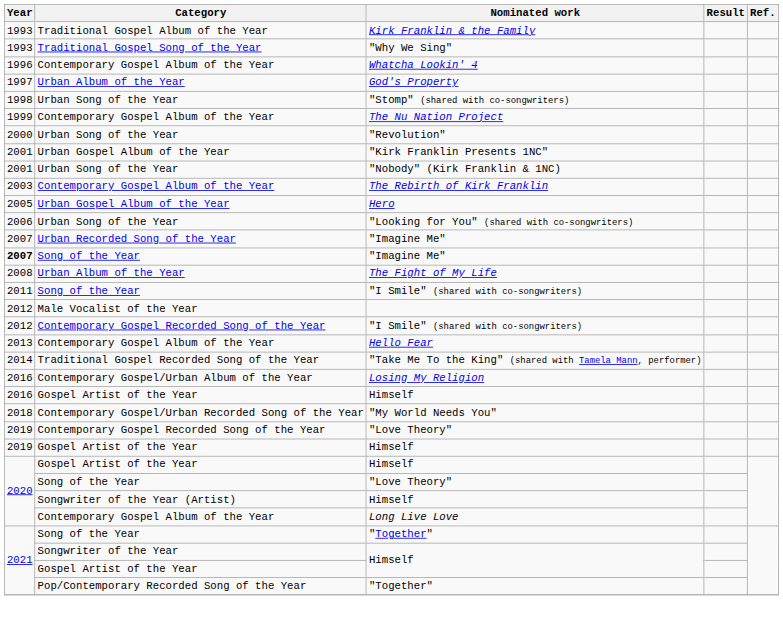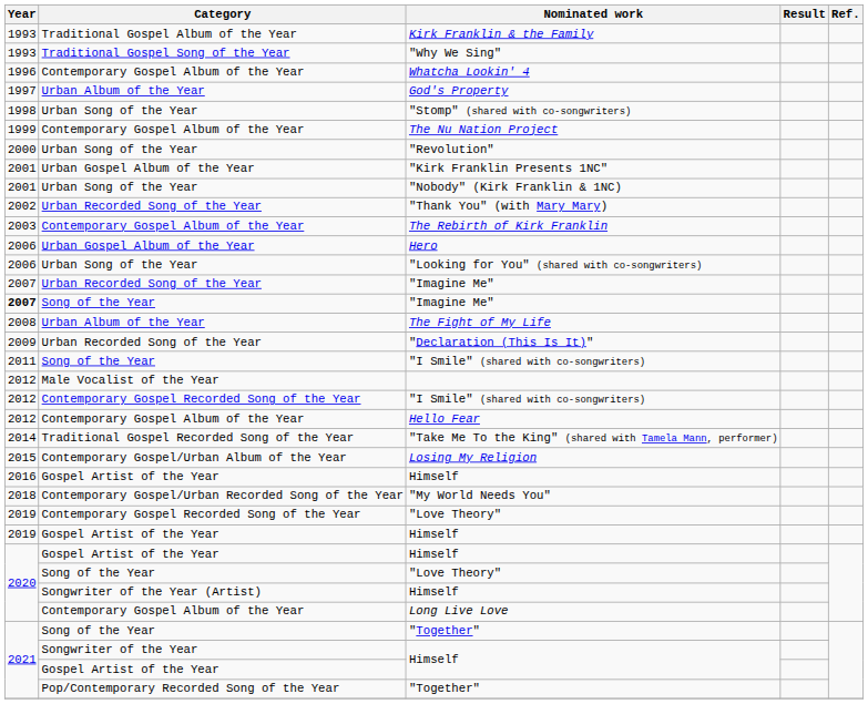+ row: 2002 | Urban Recorded Song of the Year | "Thank You" (with Mary Mary)
Hero | Year: 2005 -> 2006
+ row: 2009 | Urban Recorded Song of the Year | "Declaration (This Is It)"
Hello Fear | Year: 2013 -> 2012
Losing My Religion | Year: 2016 -> 2015
